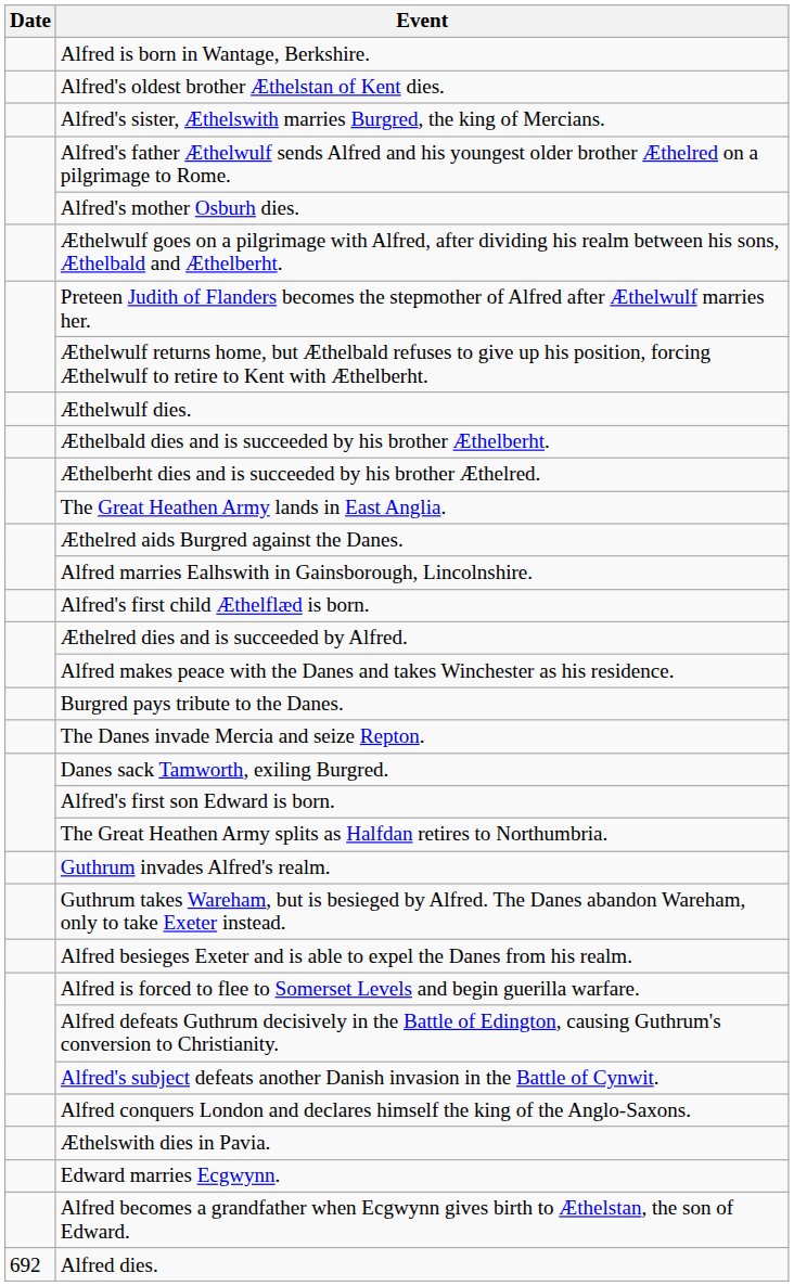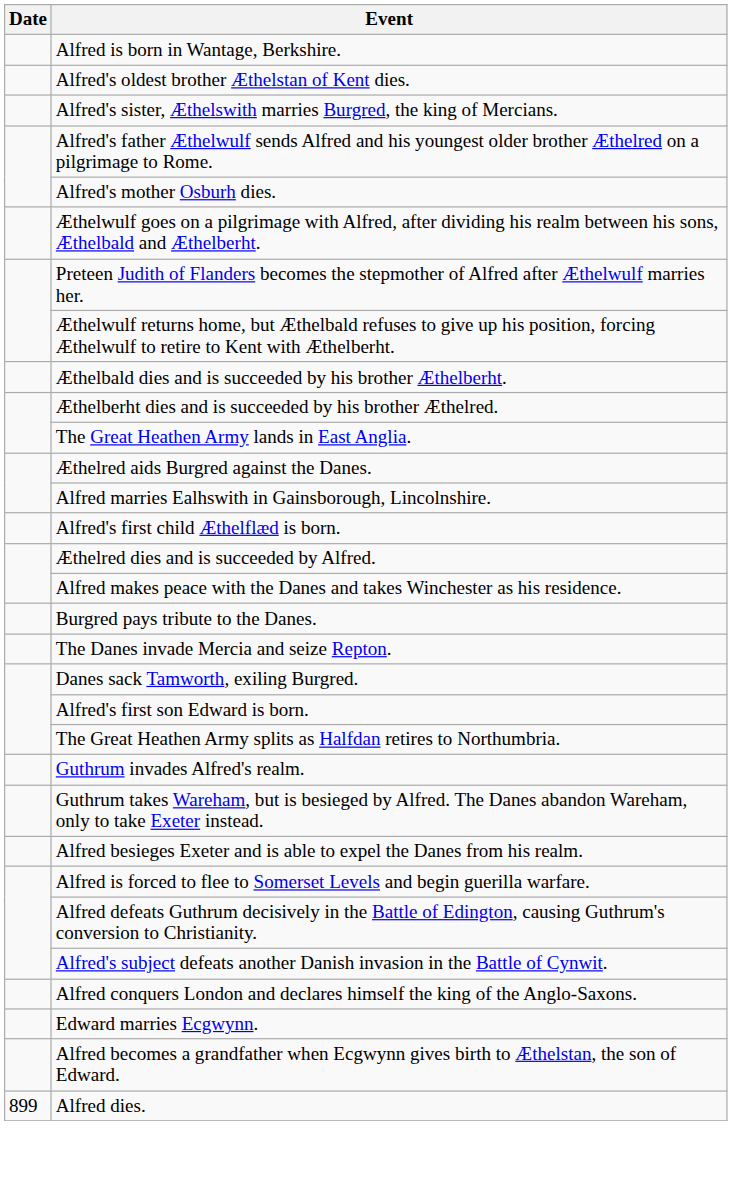- row: Æthelwulf dies.
- row: Æthelswith dies in Pavia.
Alfred dies. | Date: 692 -> 899
